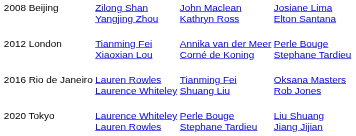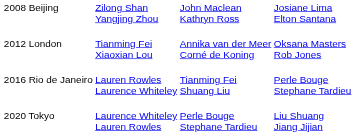2012 London | column 4: Perle Bouge Stephane Tardieu -> Oksana Masters Rob Jones
2016 Rio de Janeiro | column 4: Oksana Masters Rob Jones -> Perle Bouge Stephane Tardieu
